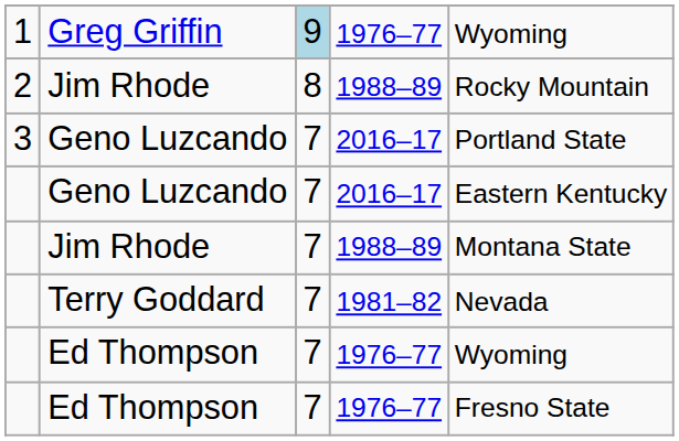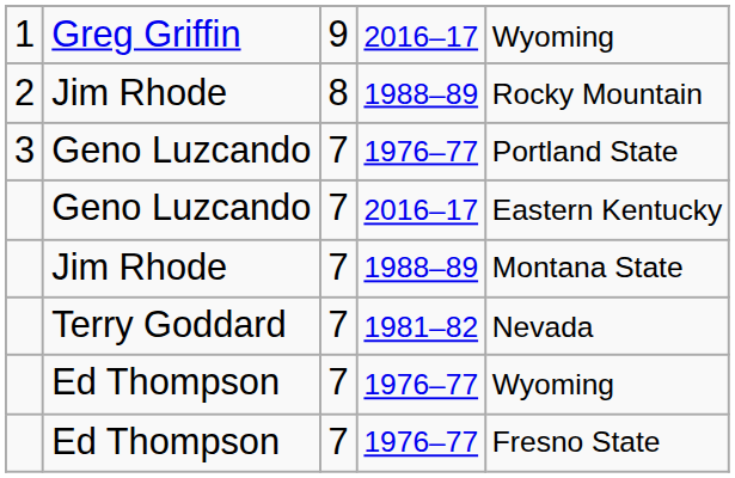Greg Griffin | column 3: lightblue background -> no background
Greg Griffin | column 4: 1976–77 -> 2016–17
3 / Geno Luzcando | column 4: 2016–17 -> 1976–77
